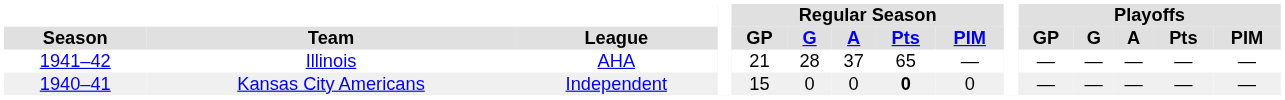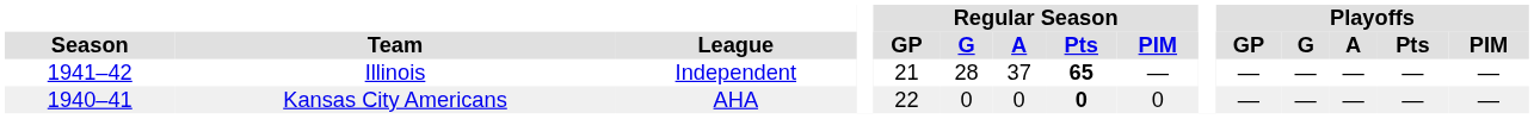Illinois | League: AHA -> Independent
Illinois | Regular Season / Pts: normal -> bold
Kansas City Americans | League: Independent -> AHA
Kansas City Americans | Regular Season / GP: 15 -> 22
